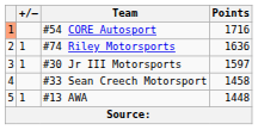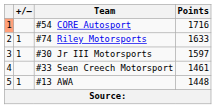#74 Riley Motorsports | Points: 1636 -> 1633
#33 Sean Creech Motorsport | Points: 1458 -> 1461
